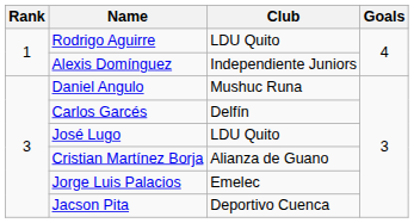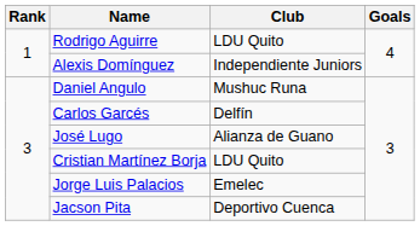José Lugo | Club: LDU Quito -> Alianza de Guano
Cristian Martínez Borja | Club: Alianza de Guano -> LDU Quito
